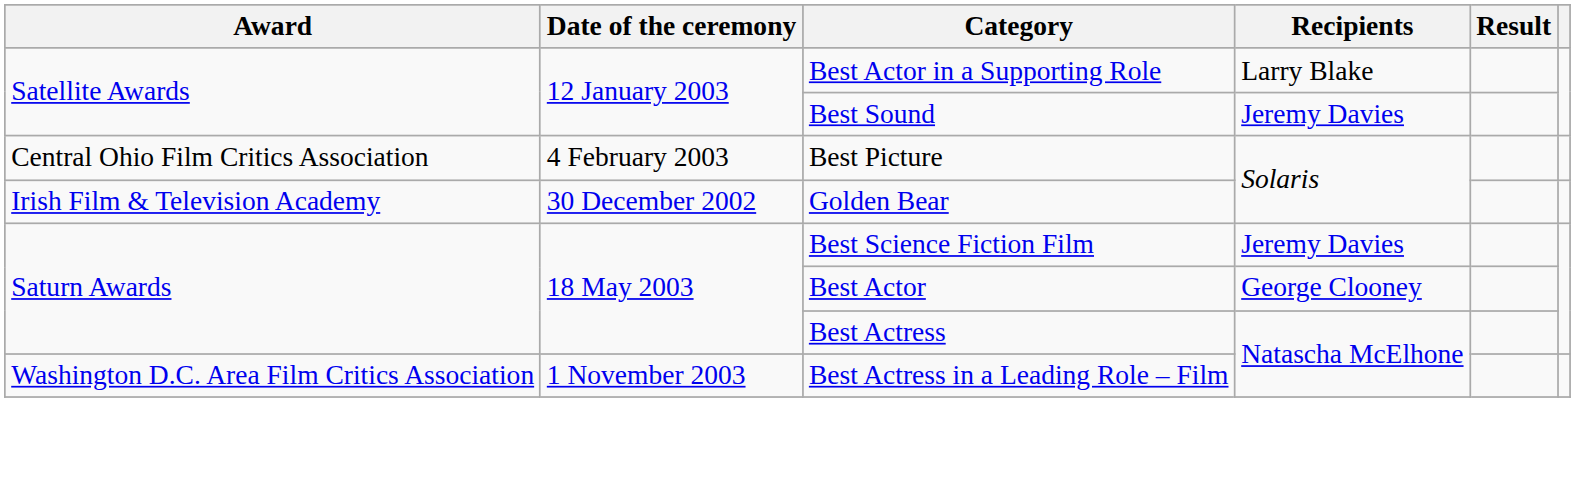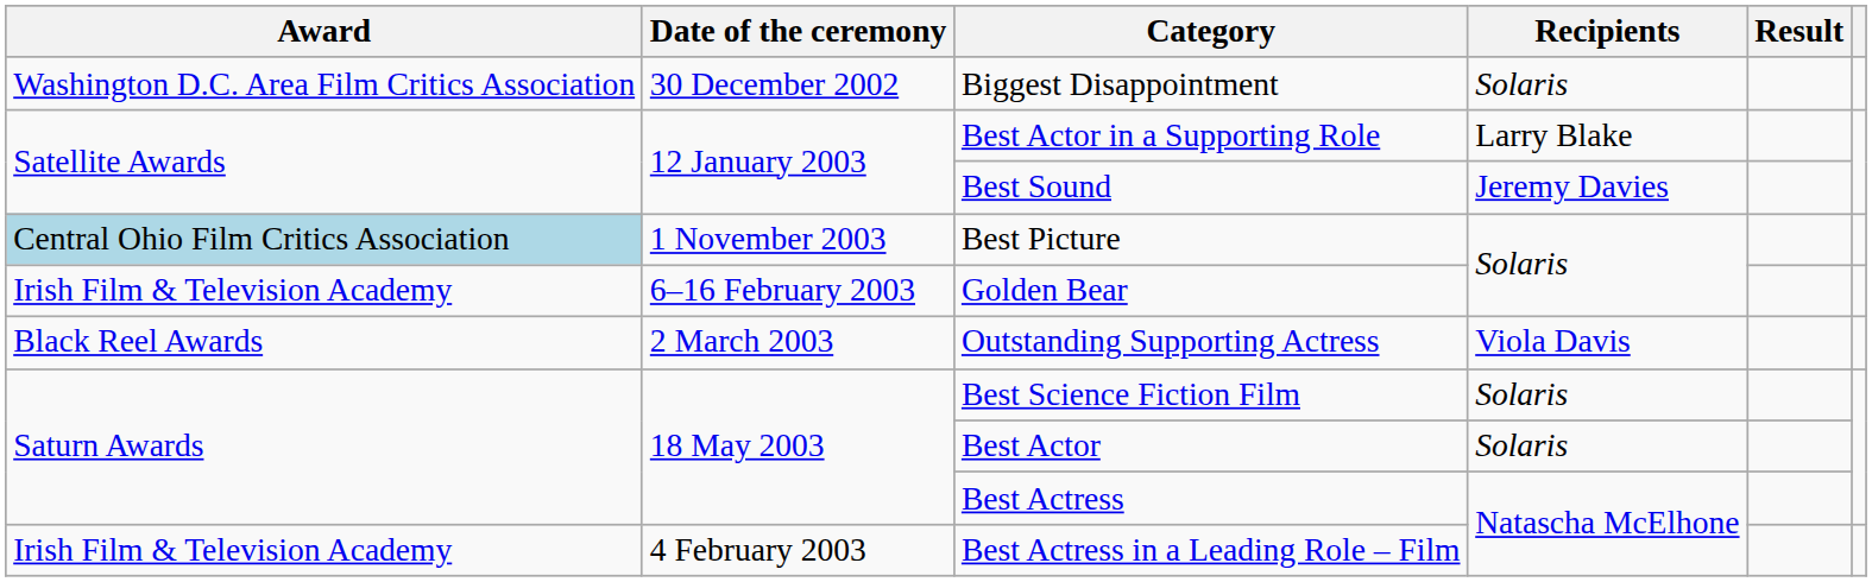+ row: Washington D.C. Area Film Critics Association | 30 December 2002 | Biggest Disappointment | Solaris
Best Picture | Award: no background -> lightblue background
Best Picture | Date of the ceremony: 4 February 2003 -> 1 November 2003
Golden Bear | Date of the ceremony: 30 December 2002 -> 6–16 February 2003
+ row: Black Reel Awards | 2 March 2003 | Outstanding Supporting Actress | Viola Davis
Best Science Fiction Film | Recipients: Jeremy Davies -> Solaris
Best Actor | Recipients: George Clooney -> Solaris
Best Actress in a Leading Role – Film | Award: Washington D.C. Area Film Critics Association -> Irish Film & Television Academy
Best Actress in a Leading Role – Film | Date of the ceremony: 1 November 2003 -> 4 February 2003
